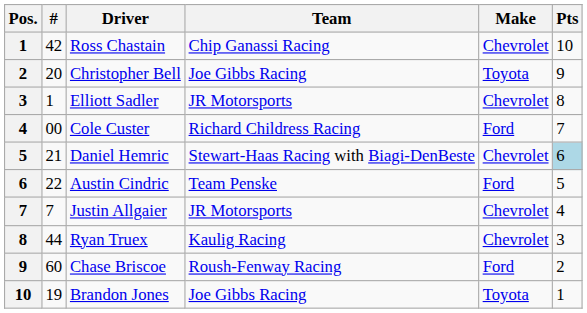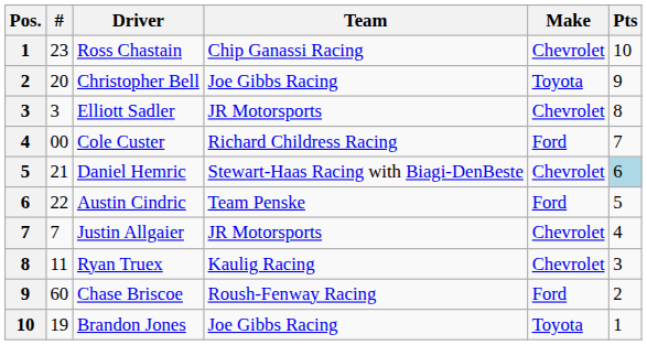Ross Chastain | #: 42 -> 23
Elliott Sadler | #: 1 -> 3
Ryan Truex | #: 44 -> 11
